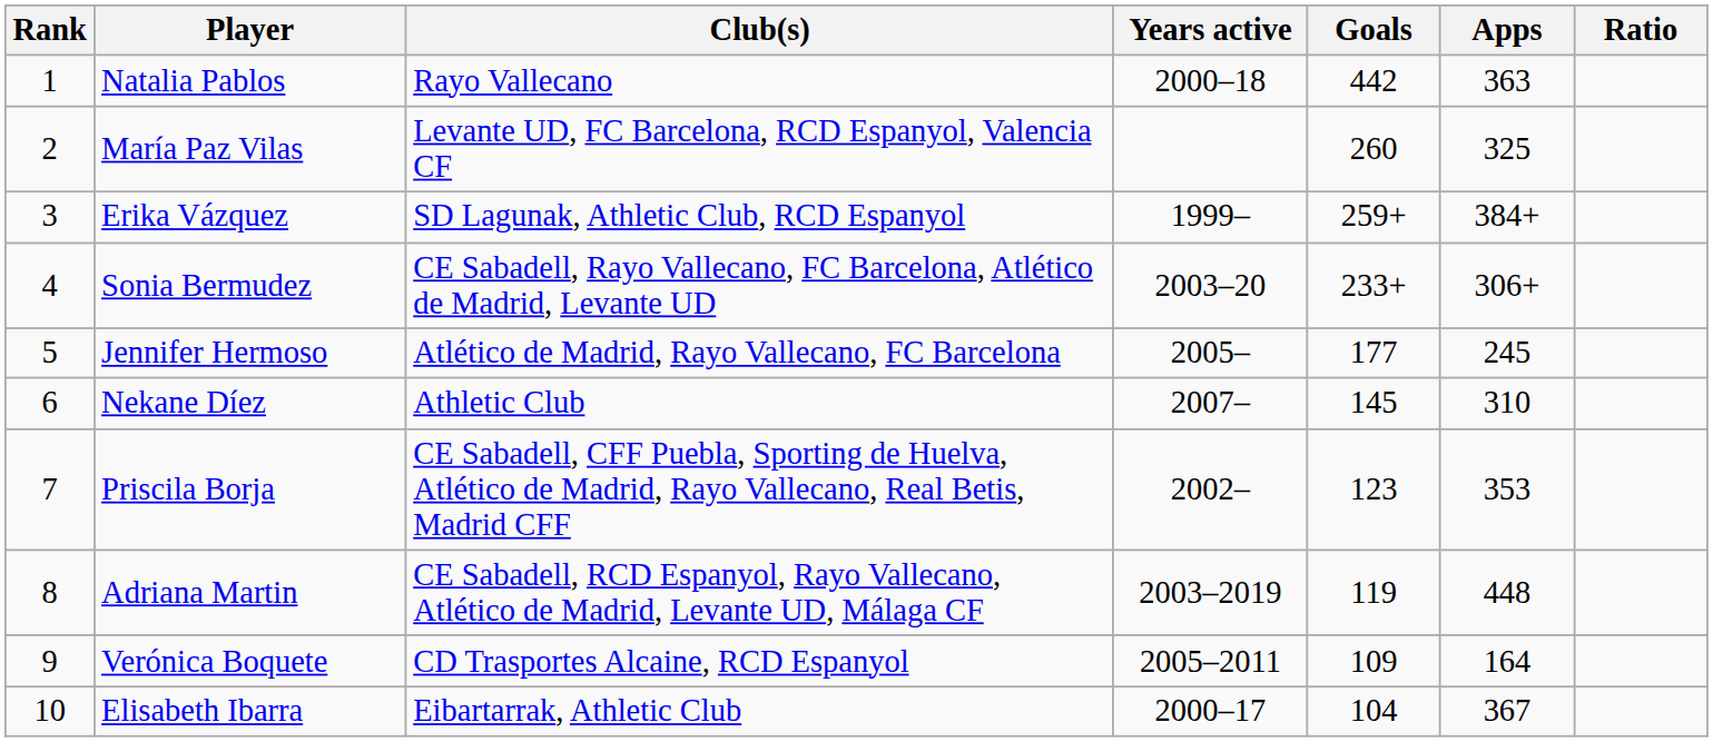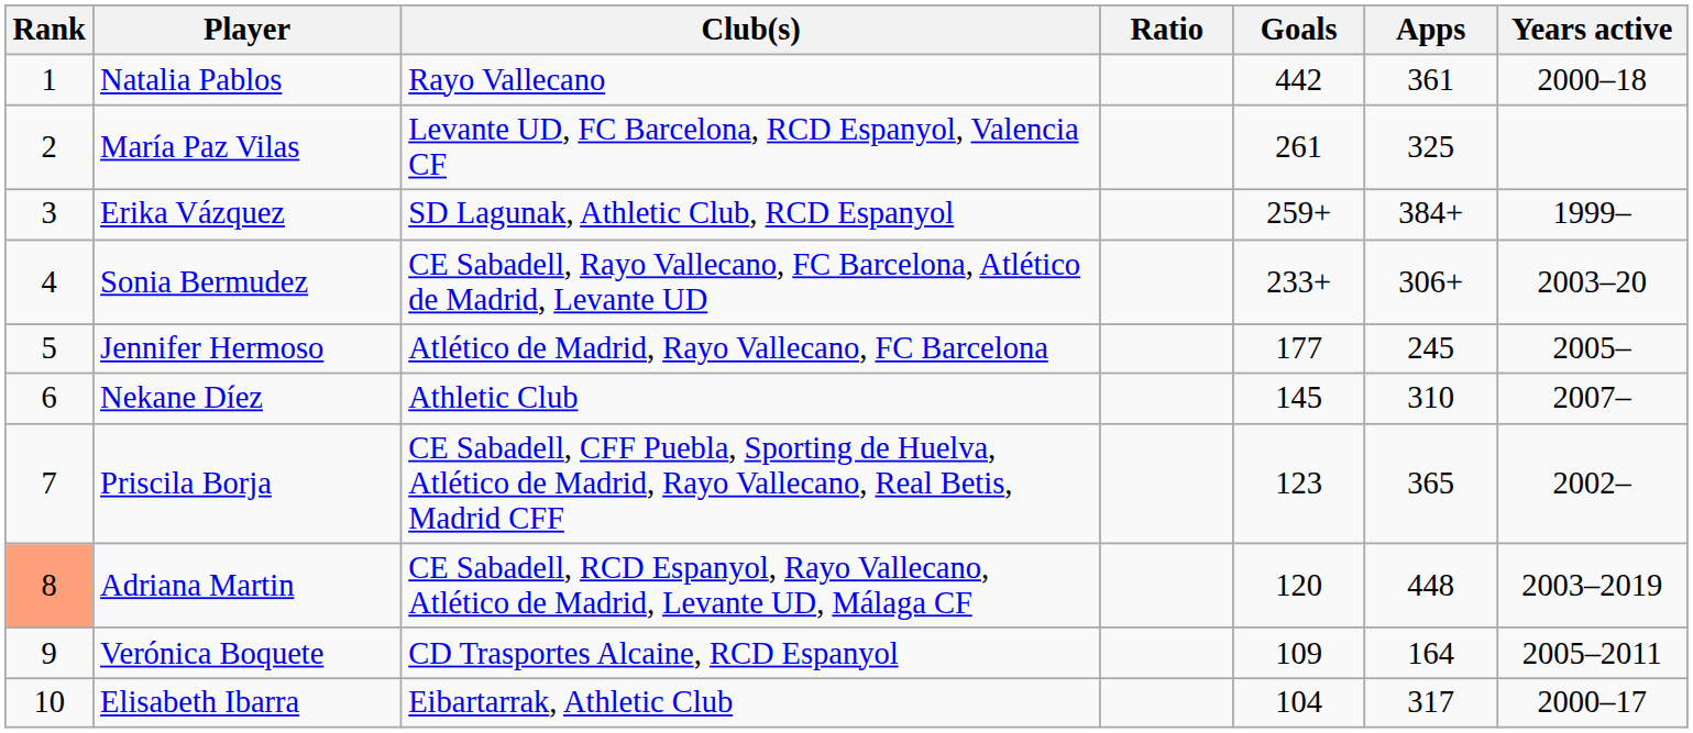columns swapped: Years active <-> Ratio
Natalia Pablos | Apps: 363 -> 361
María Paz Vilas | Goals: 260 -> 261
Priscila Borja | Apps: 353 -> 365
Adriana Martin | Rank: no background -> lightsalmon background
Adriana Martin | Goals: 119 -> 120
Elisabeth Ibarra | Apps: 367 -> 317
